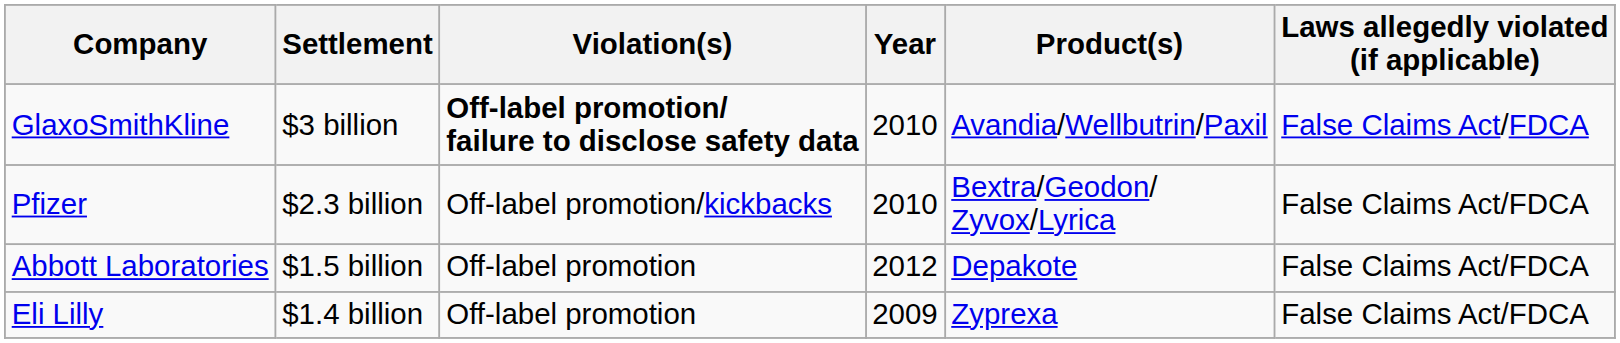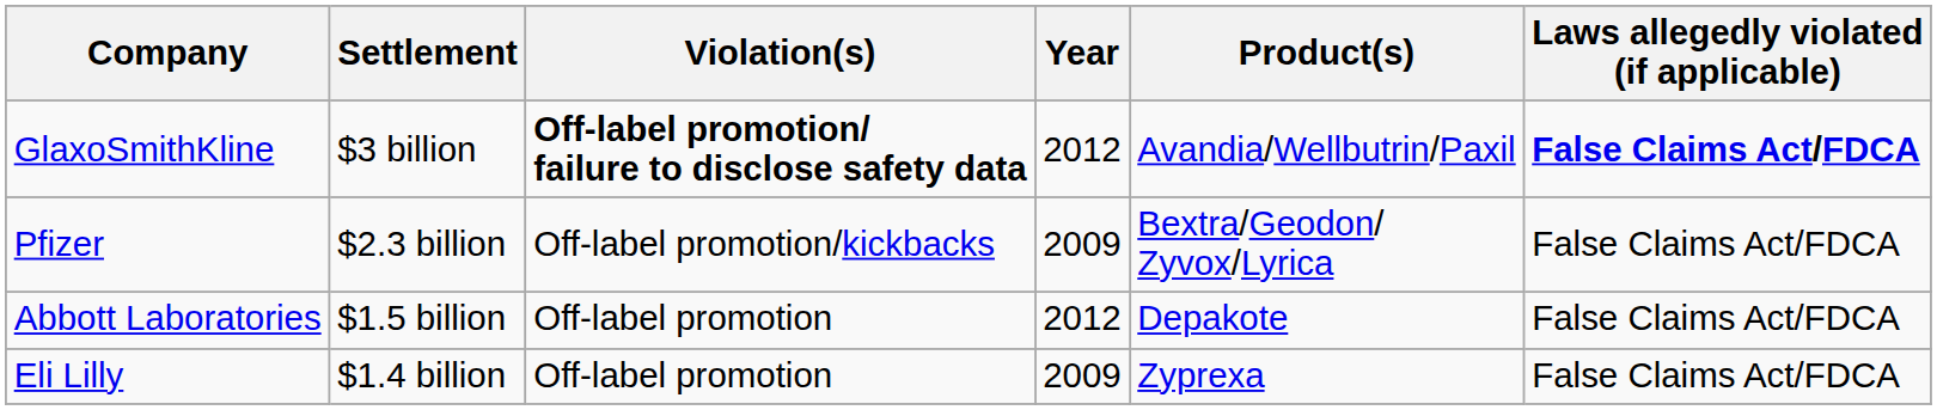GlaxoSmithKline | Year: 2010 -> 2012
GlaxoSmithKline | Laws allegedly violated (if applicable): normal -> bold
Pfizer | Year: 2010 -> 2009
